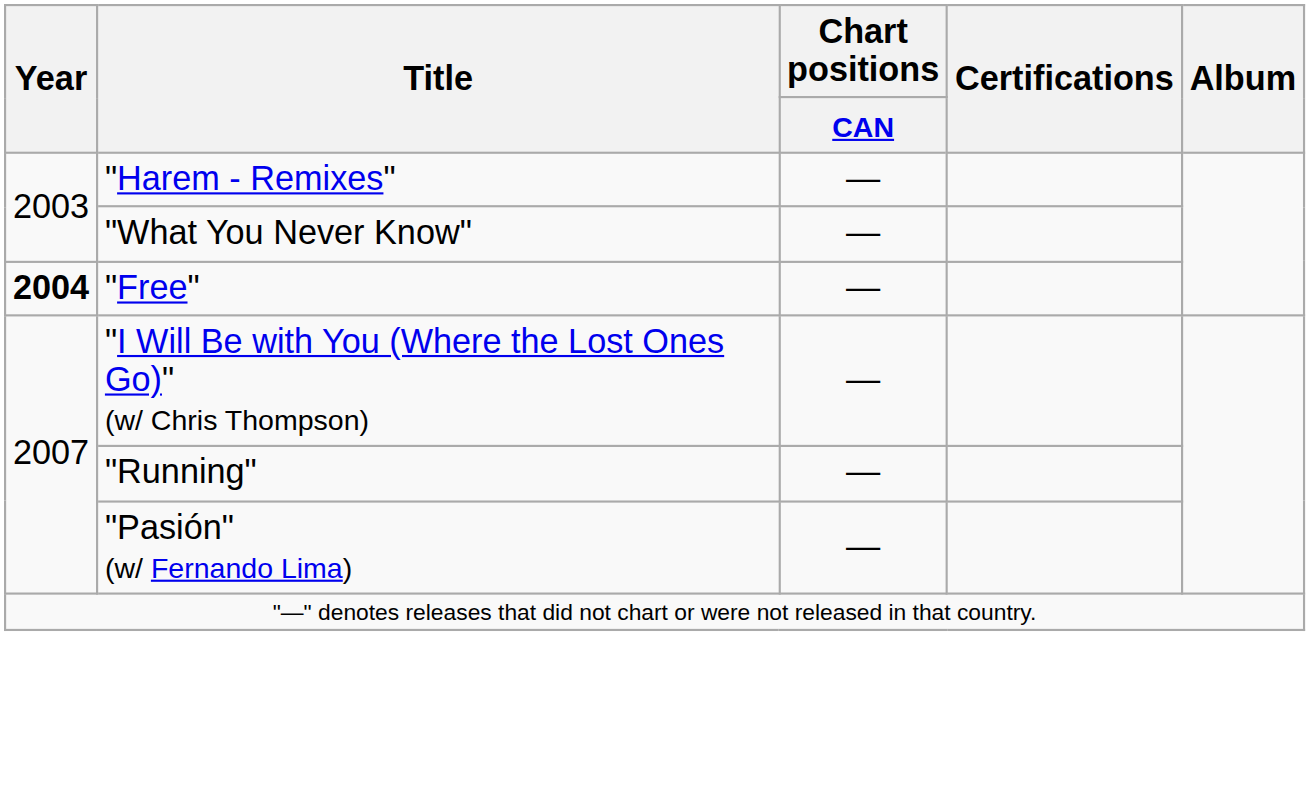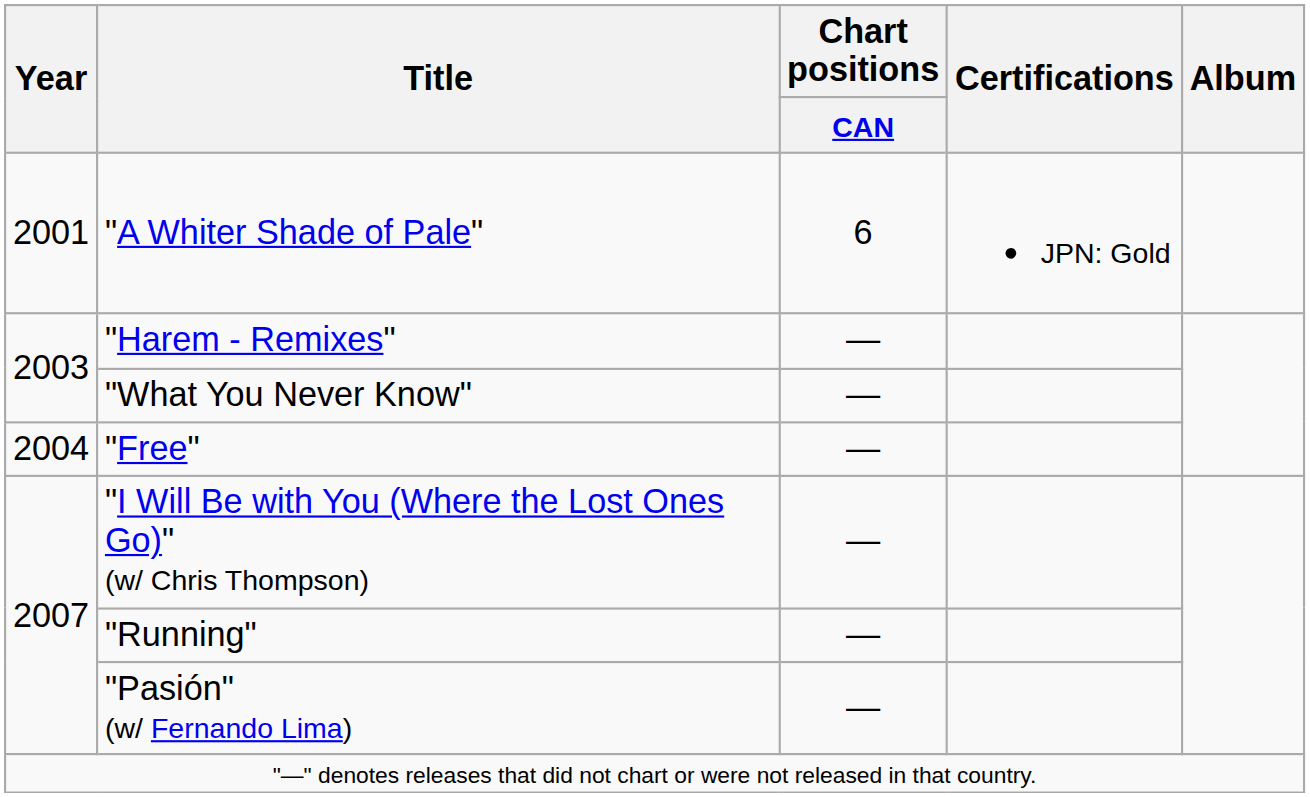+ row: 2001 | "A Whiter Shade of Pale" | 6 | JPN: Gold
"Free" | Year: bold -> normal
